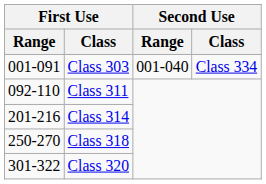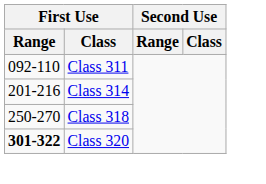- row: 001-091 | Class 303 | 001-040 | Class 334
Class 320 | First Use / Range: normal -> bold
